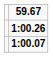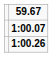rows swapped: 1:00.07 <-> 1:00.26
